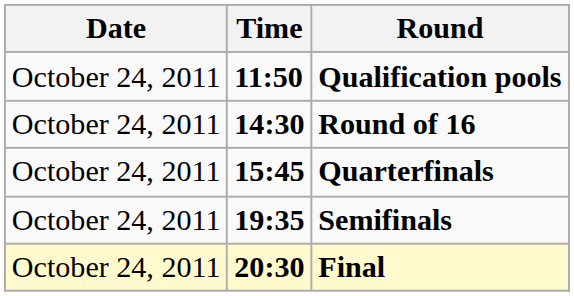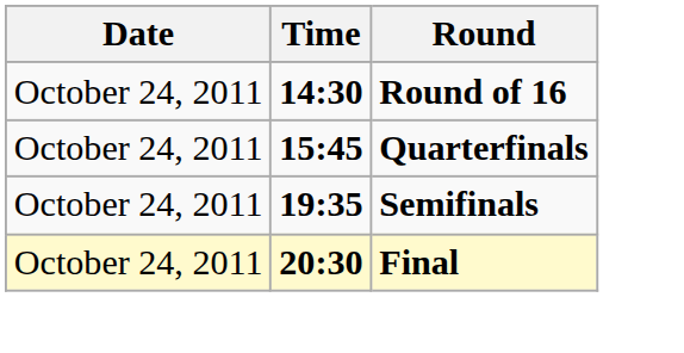- row: October 24, 2011 | 11:50 | Qualification pools
